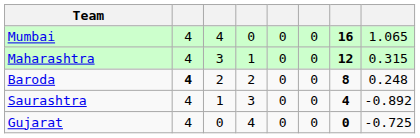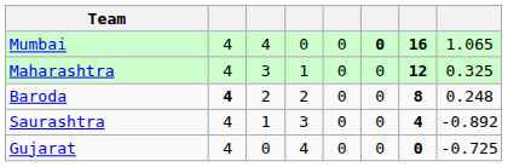Mumbai | column 6: normal -> bold
Maharashtra | column 8: 0.315 -> 0.325
